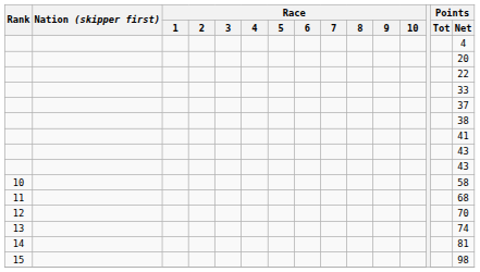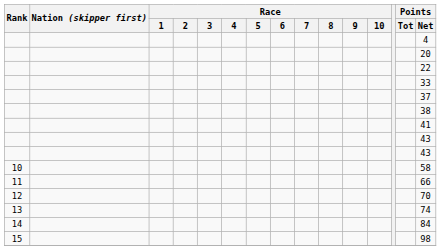11 | Points / Net: 68 -> 66
14 | Points / Net: 81 -> 84
